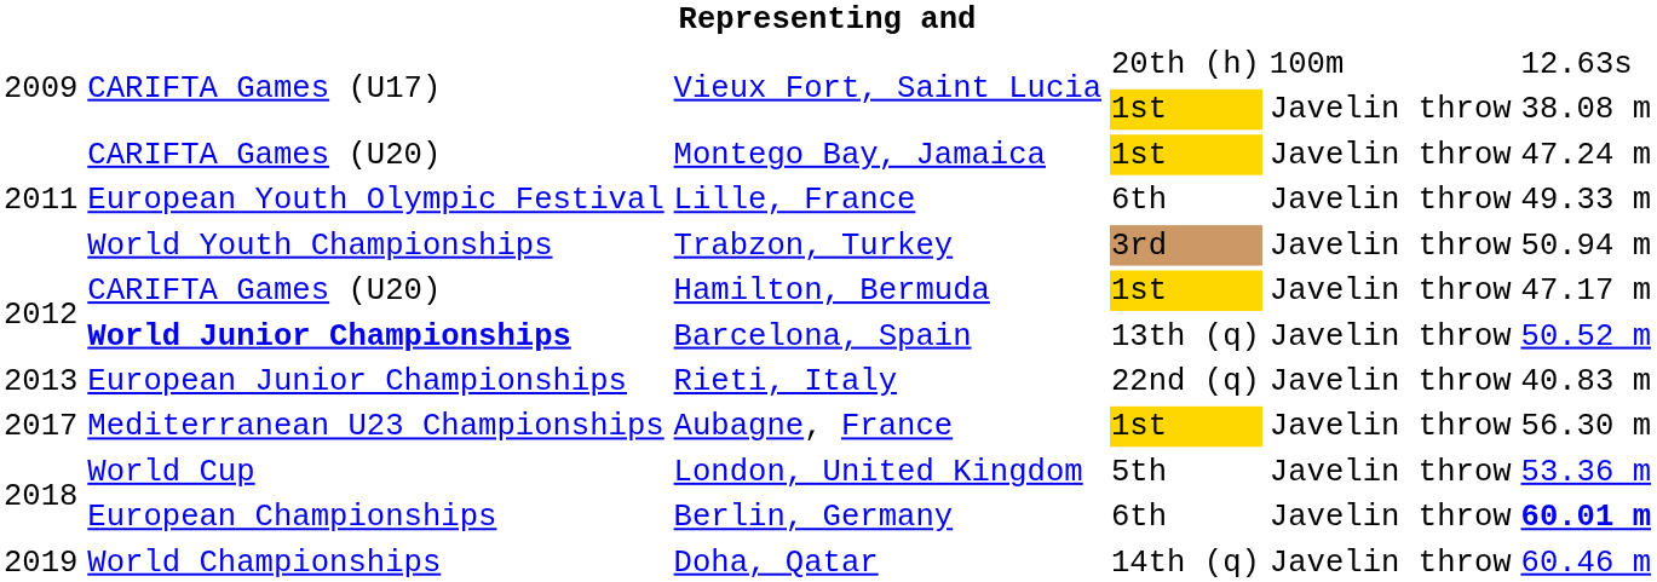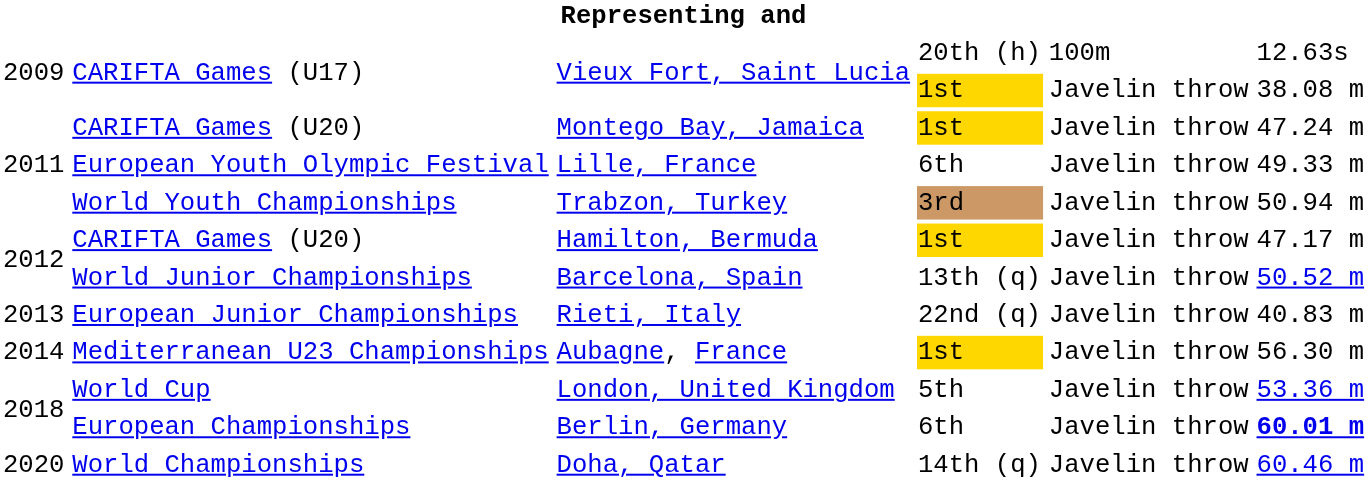Barcelona, Spain | column 2: bold -> normal
Aubagne, France | column 1: 2017 -> 2014
Doha, Qatar | column 1: 2019 -> 2020
